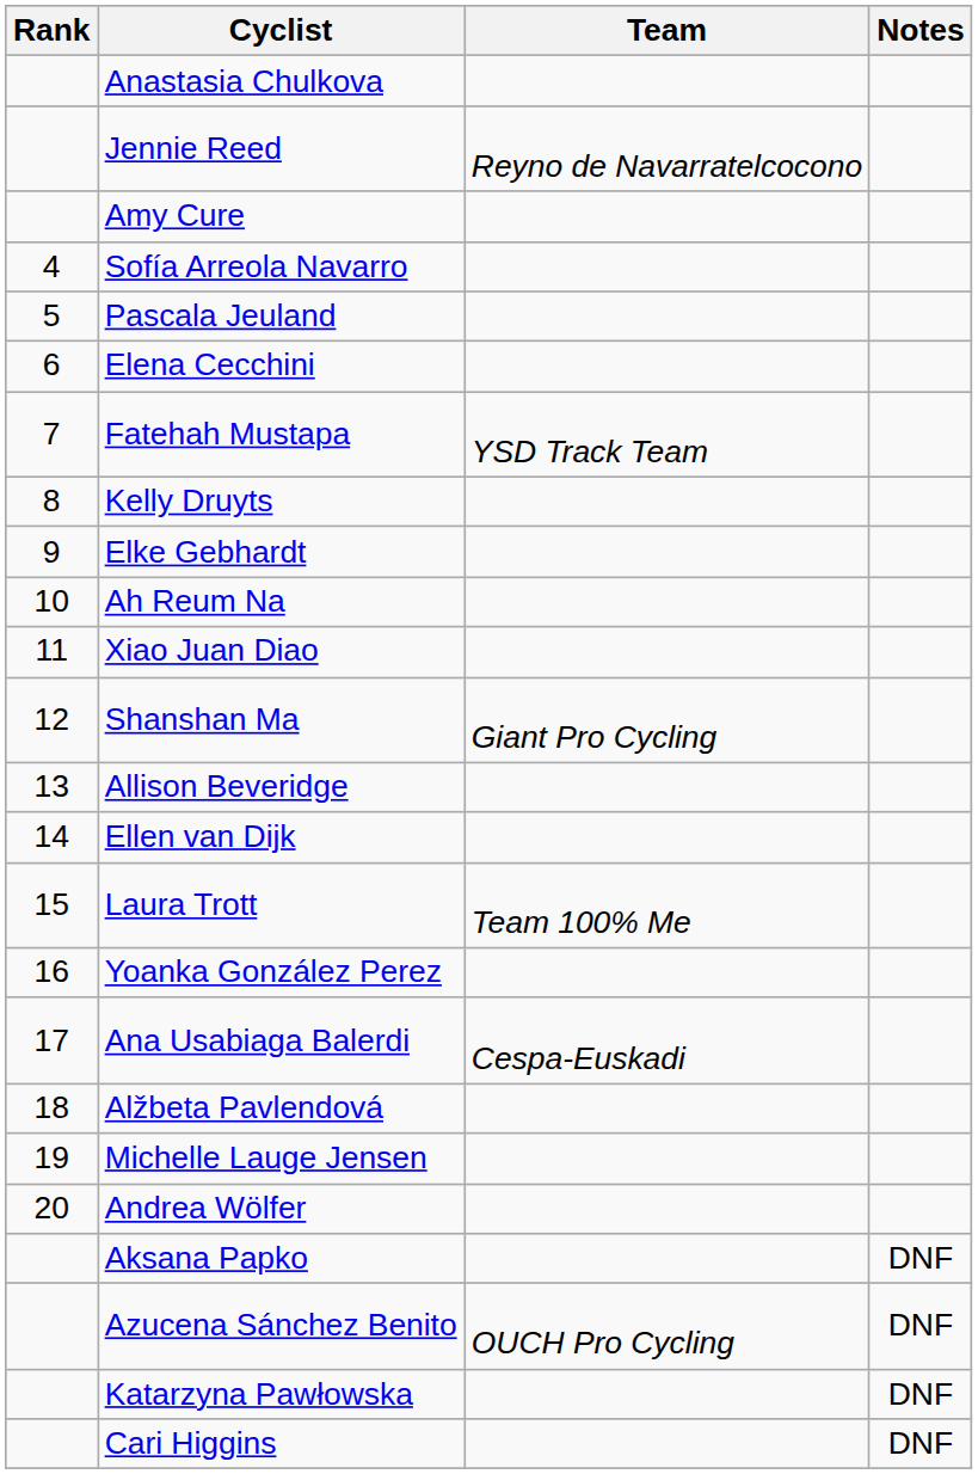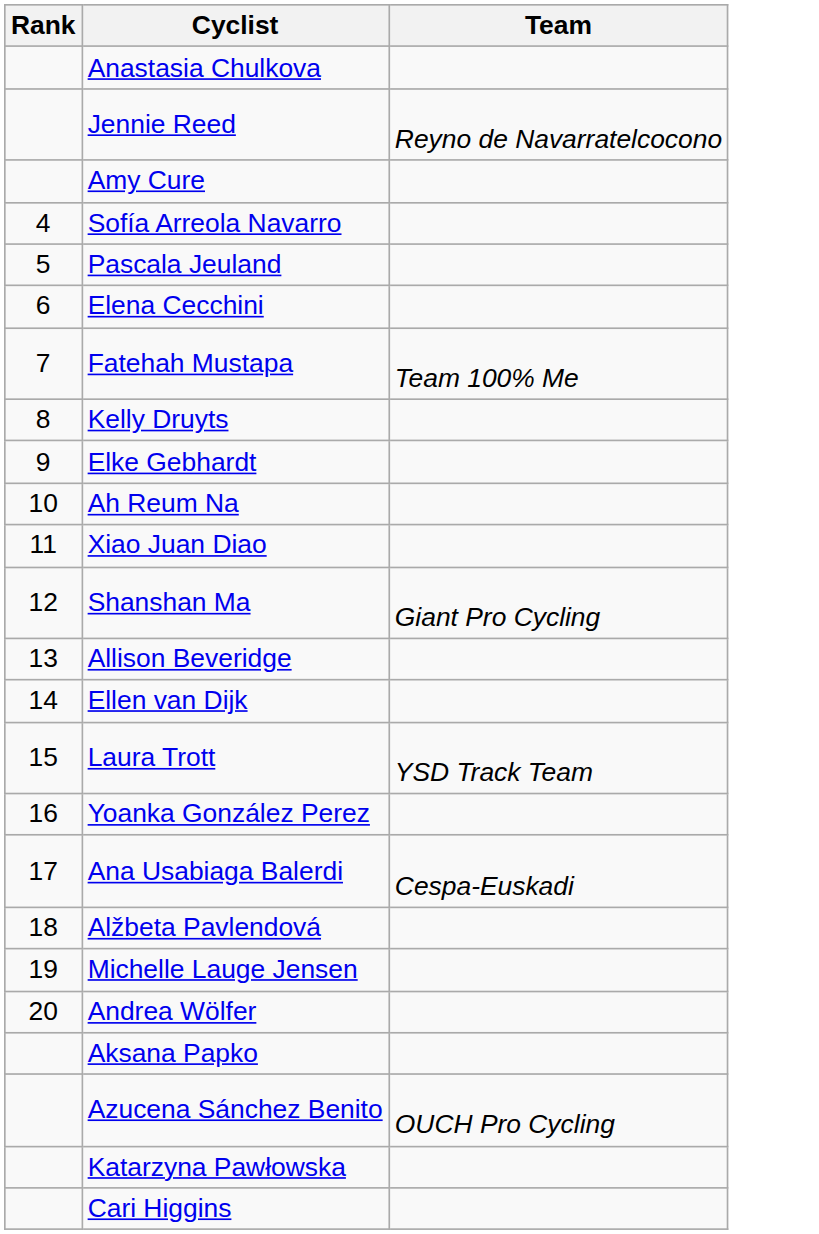- column: Notes | DNF | DNF | DNF | DNF
Fatehah Mustapa | Team: YSD Track Team -> Team 100% Me
Laura Trott | Team: Team 100% Me -> YSD Track Team
